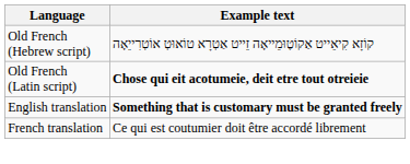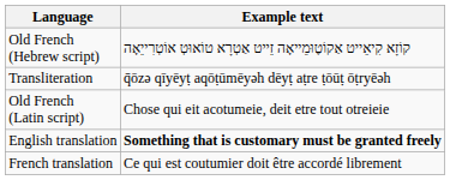+ row: Transliteration | q̄ōzə qīyēyṭ aqōṭūmēyəh dēyṭ aṭre ṭōūṭ ōṭryēəh
Old French (Latin script) | Example text: bold -> normal
